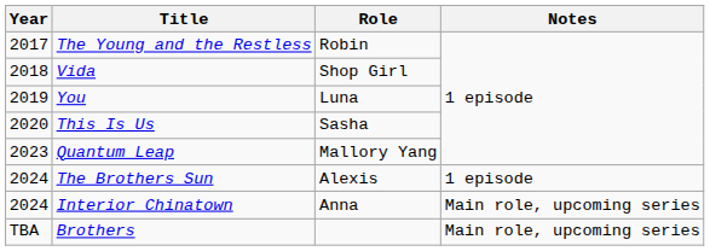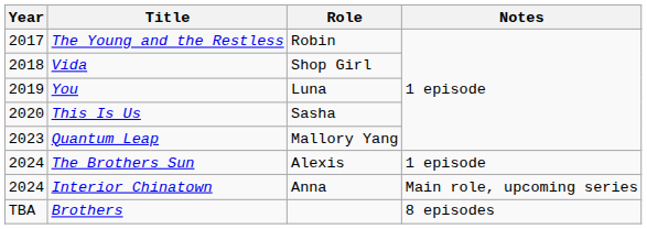Brothers | Notes: Main role, upcoming series -> 8 episodes
